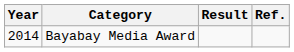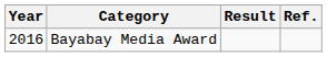Bayabay Media Award | Year: 2014 -> 2016
